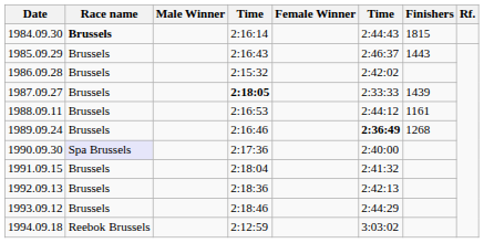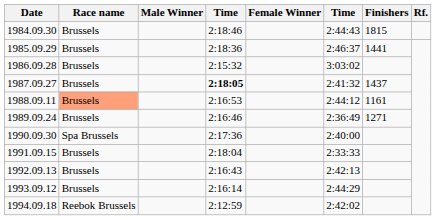1984.09.30 | Race name: bold -> normal
1984.09.30 | column 4: 2:16:14 -> 2:18:46
1985.09.29 | column 4: 2:16:43 -> 2:18:36
1985.09.29 | Finishers: 1443 -> 1441
1986.09.28 | column 6: 2:42:02 -> 3:03:02
1987.09.27 | column 6: 2:33:33 -> 2:41:32
1987.09.27 | Finishers: 1439 -> 1437
1988.09.11 | Race name: no background -> lightsalmon background
1989.09.24 | column 6: bold -> normal
1989.09.24 | Finishers: 1268 -> 1271
1990.09.30 | Race name: lavender background -> no background
1991.09.15 | column 6: 2:41:32 -> 2:33:33
1992.09.13 | column 4: 2:18:36 -> 2:16:43
1993.09.12 | column 4: 2:18:46 -> 2:16:14
1994.09.18 | column 6: 3:03:02 -> 2:42:02
